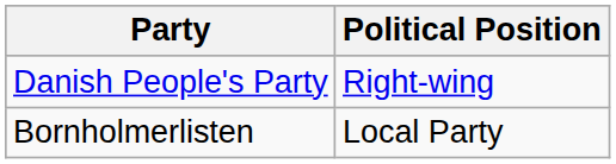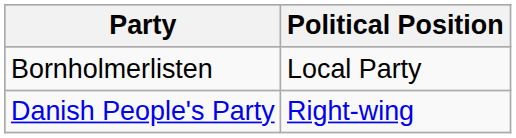rows swapped: Danish People's Party <-> Bornholmerlisten
